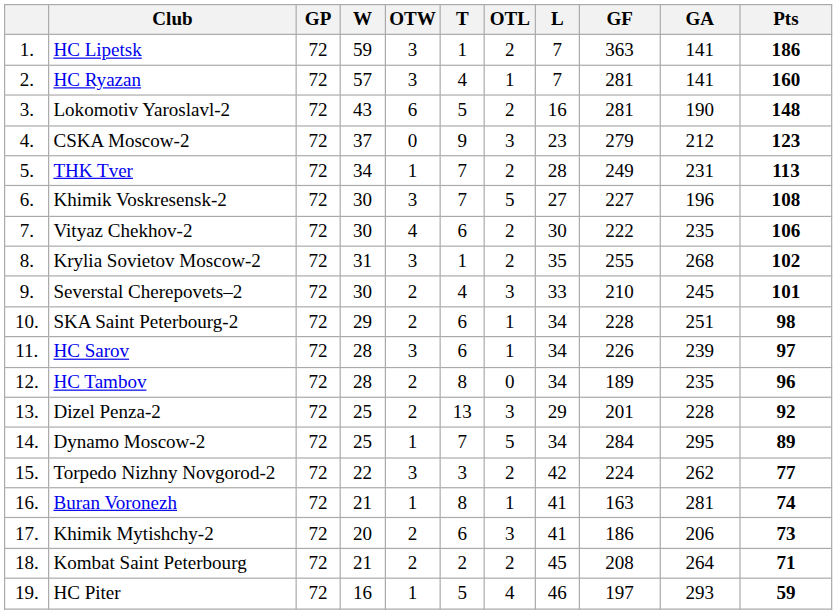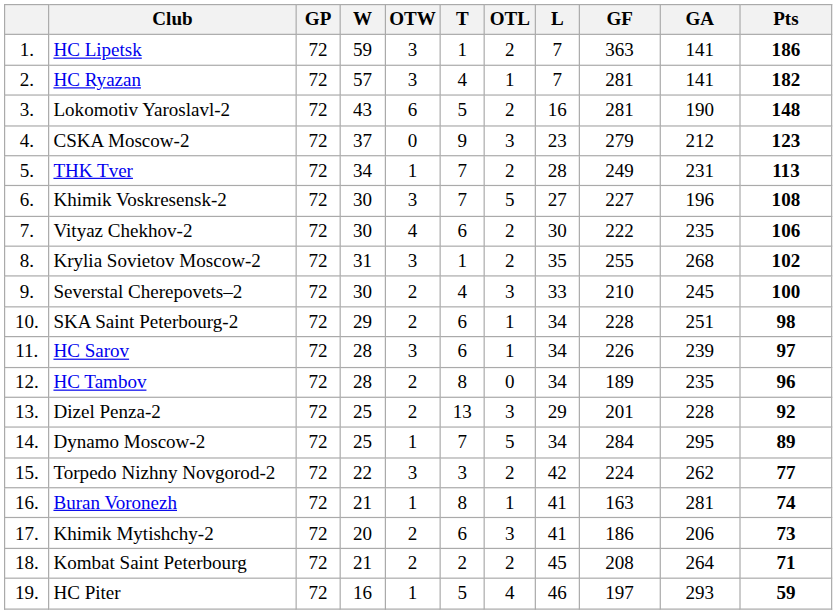HC Ryazan | Pts: 160 -> 182
Severstal Cherepovets–2 | Pts: 101 -> 100
